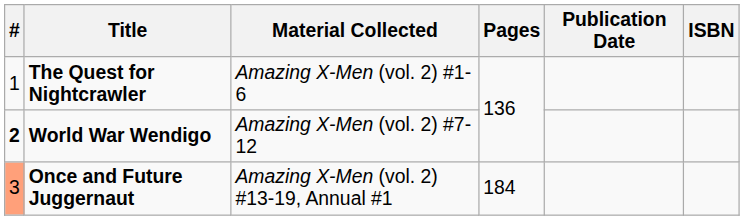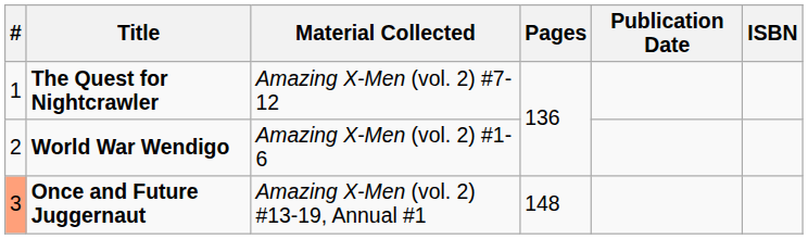The Quest for Nightcrawler | Material Collected: Amazing X-Men (vol. 2) #1-6 -> Amazing X-Men (vol. 2) #7-12
World War Wendigo | #: bold -> normal
World War Wendigo | Material Collected: Amazing X-Men (vol. 2) #7-12 -> Amazing X-Men (vol. 2) #1-6
Once and Future Juggernaut | Pages: 184 -> 148
